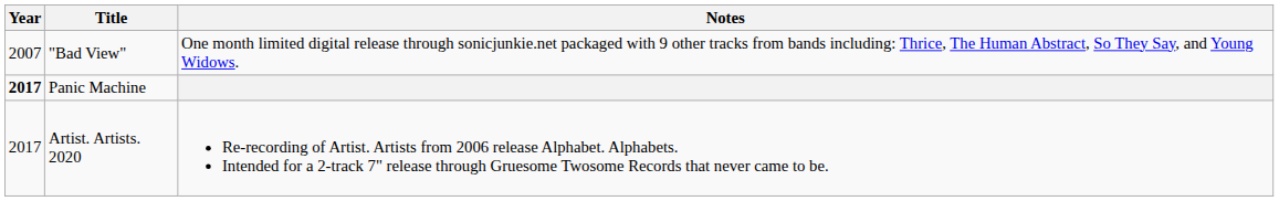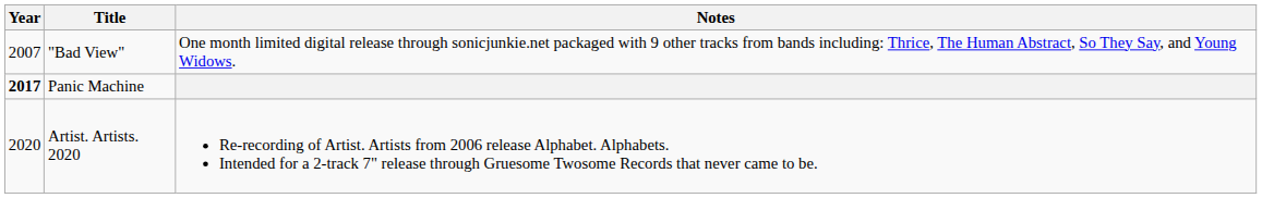Artist. Artists. 2020 | Year: 2017 -> 2020
